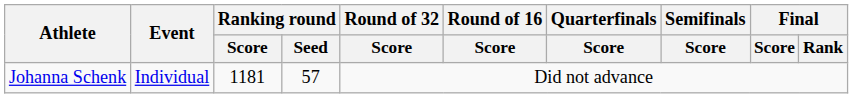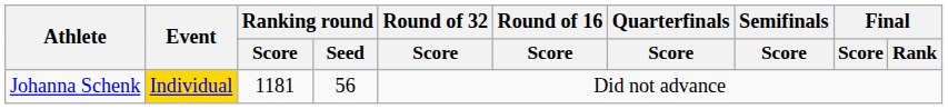Johanna Schenk | Event: no background -> gold background
Johanna Schenk | Ranking round / Seed: 57 -> 56
